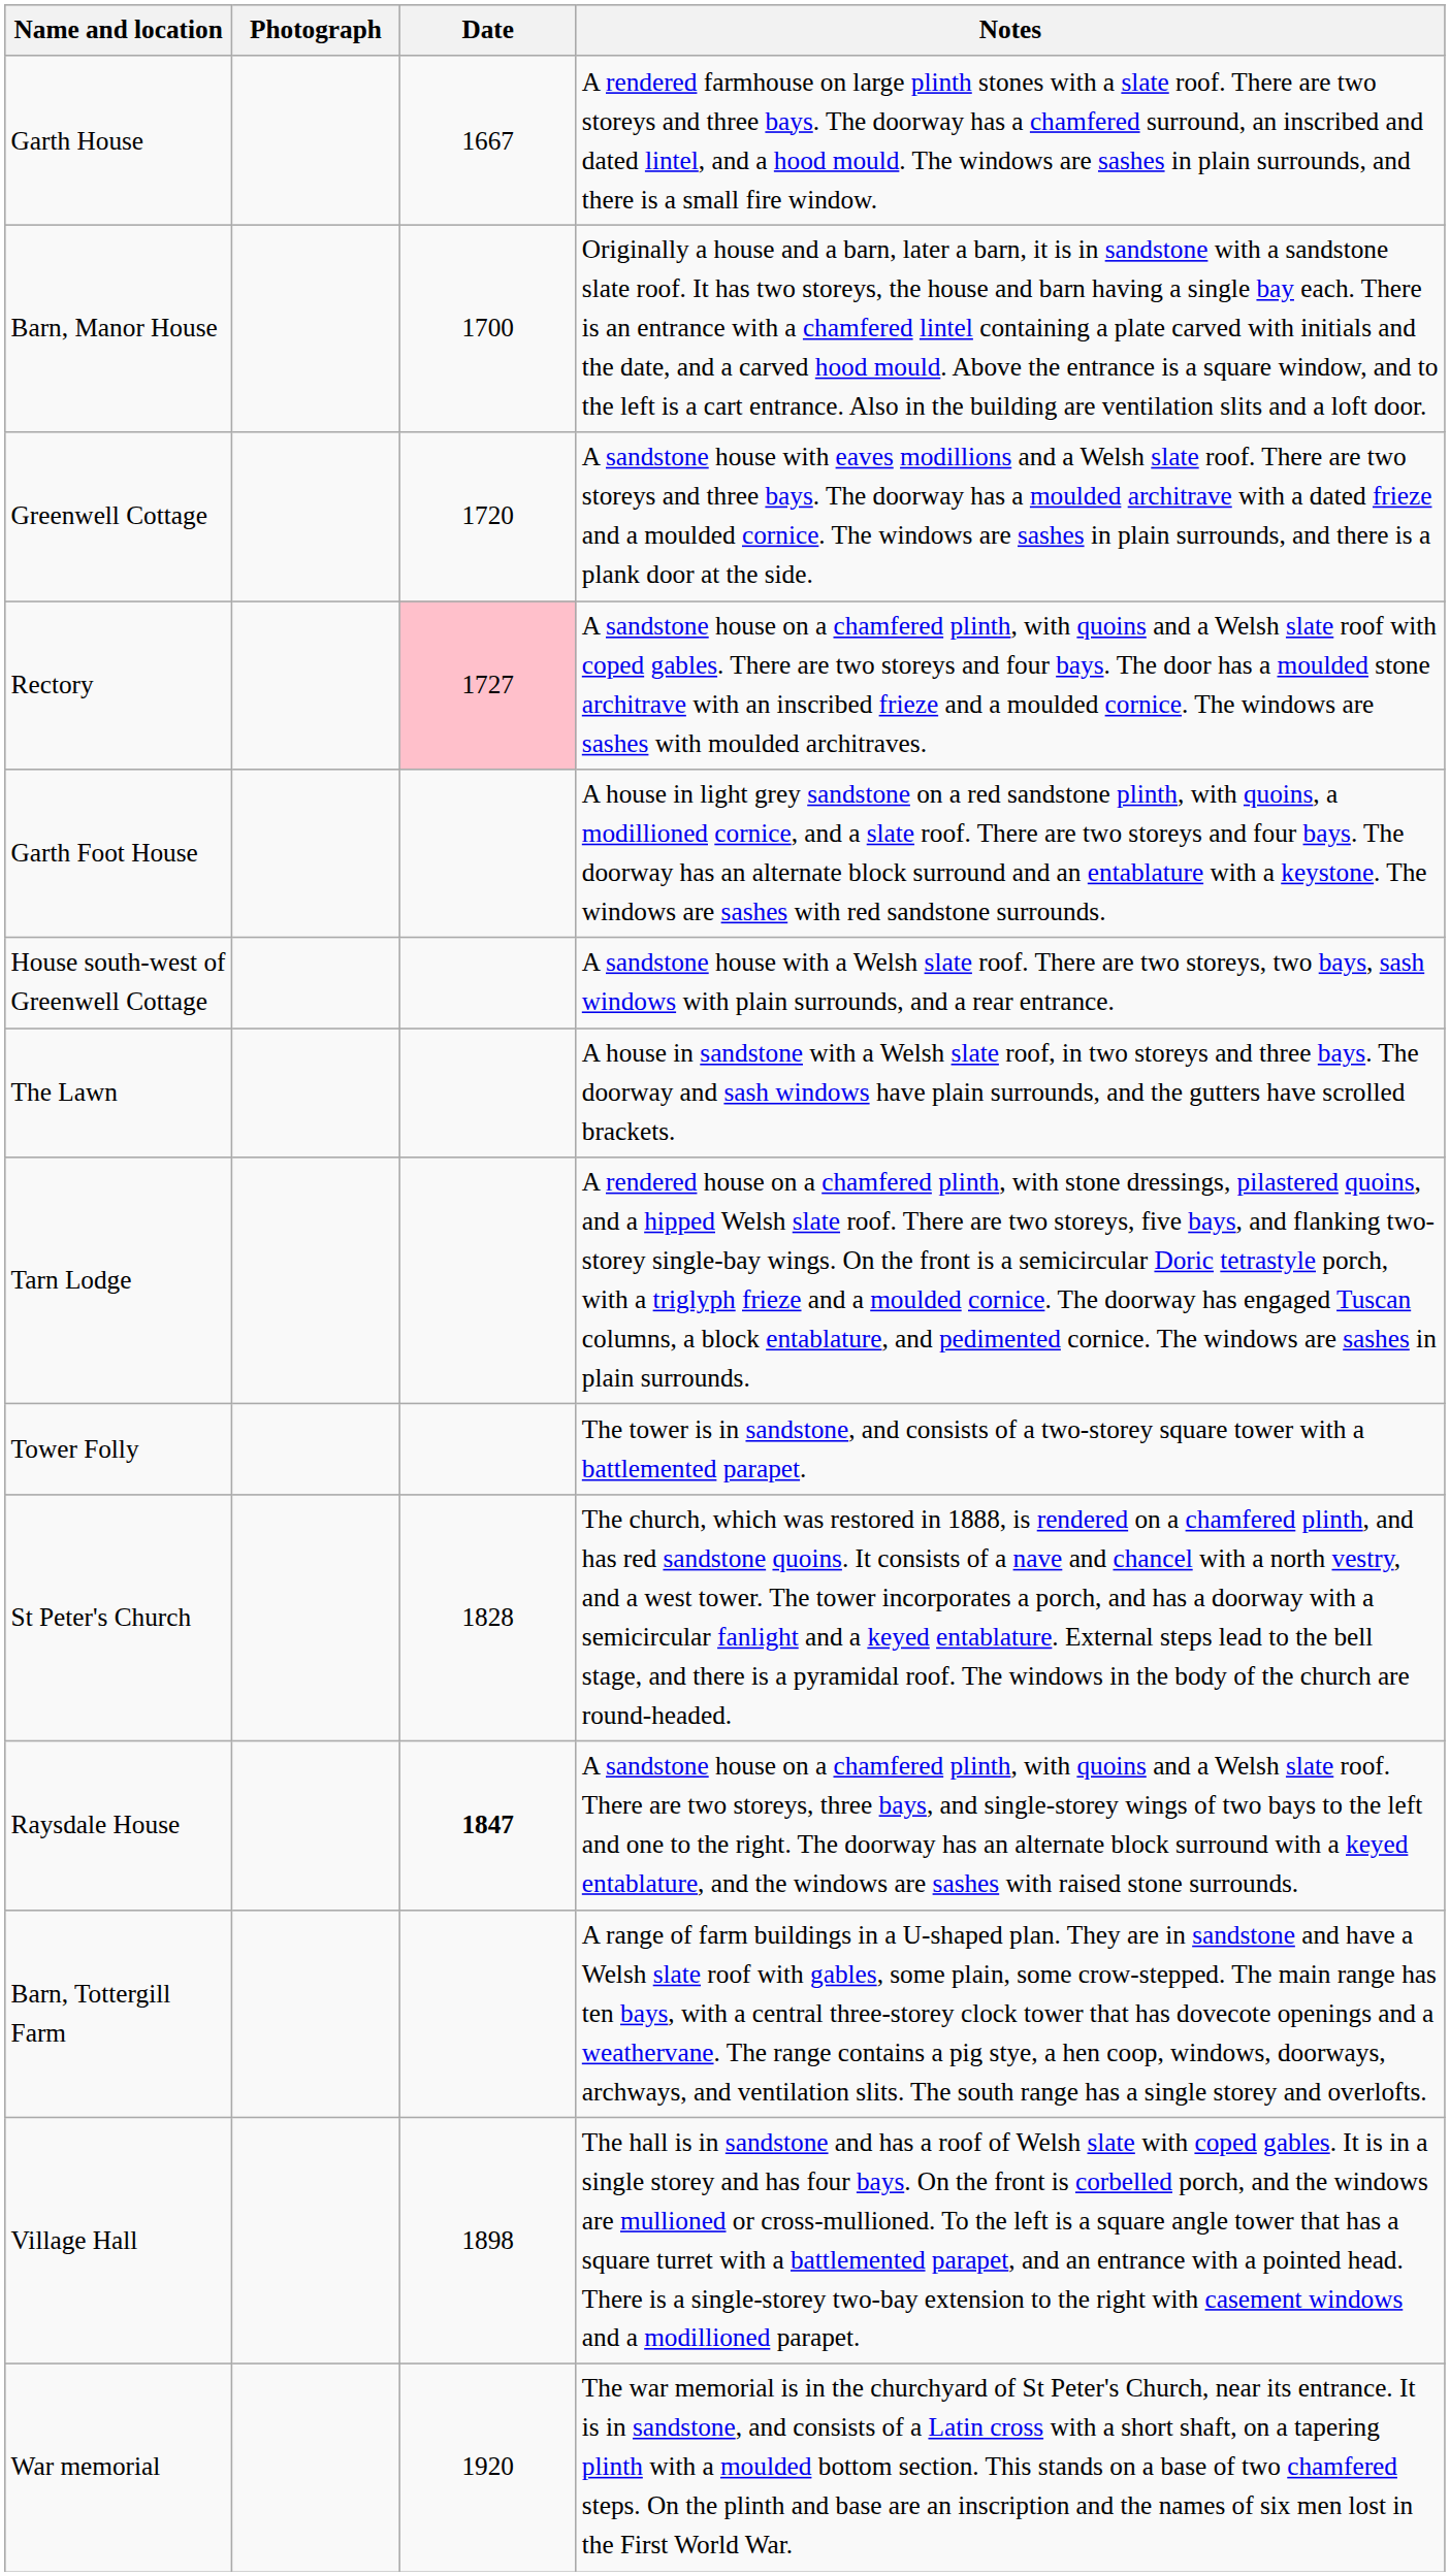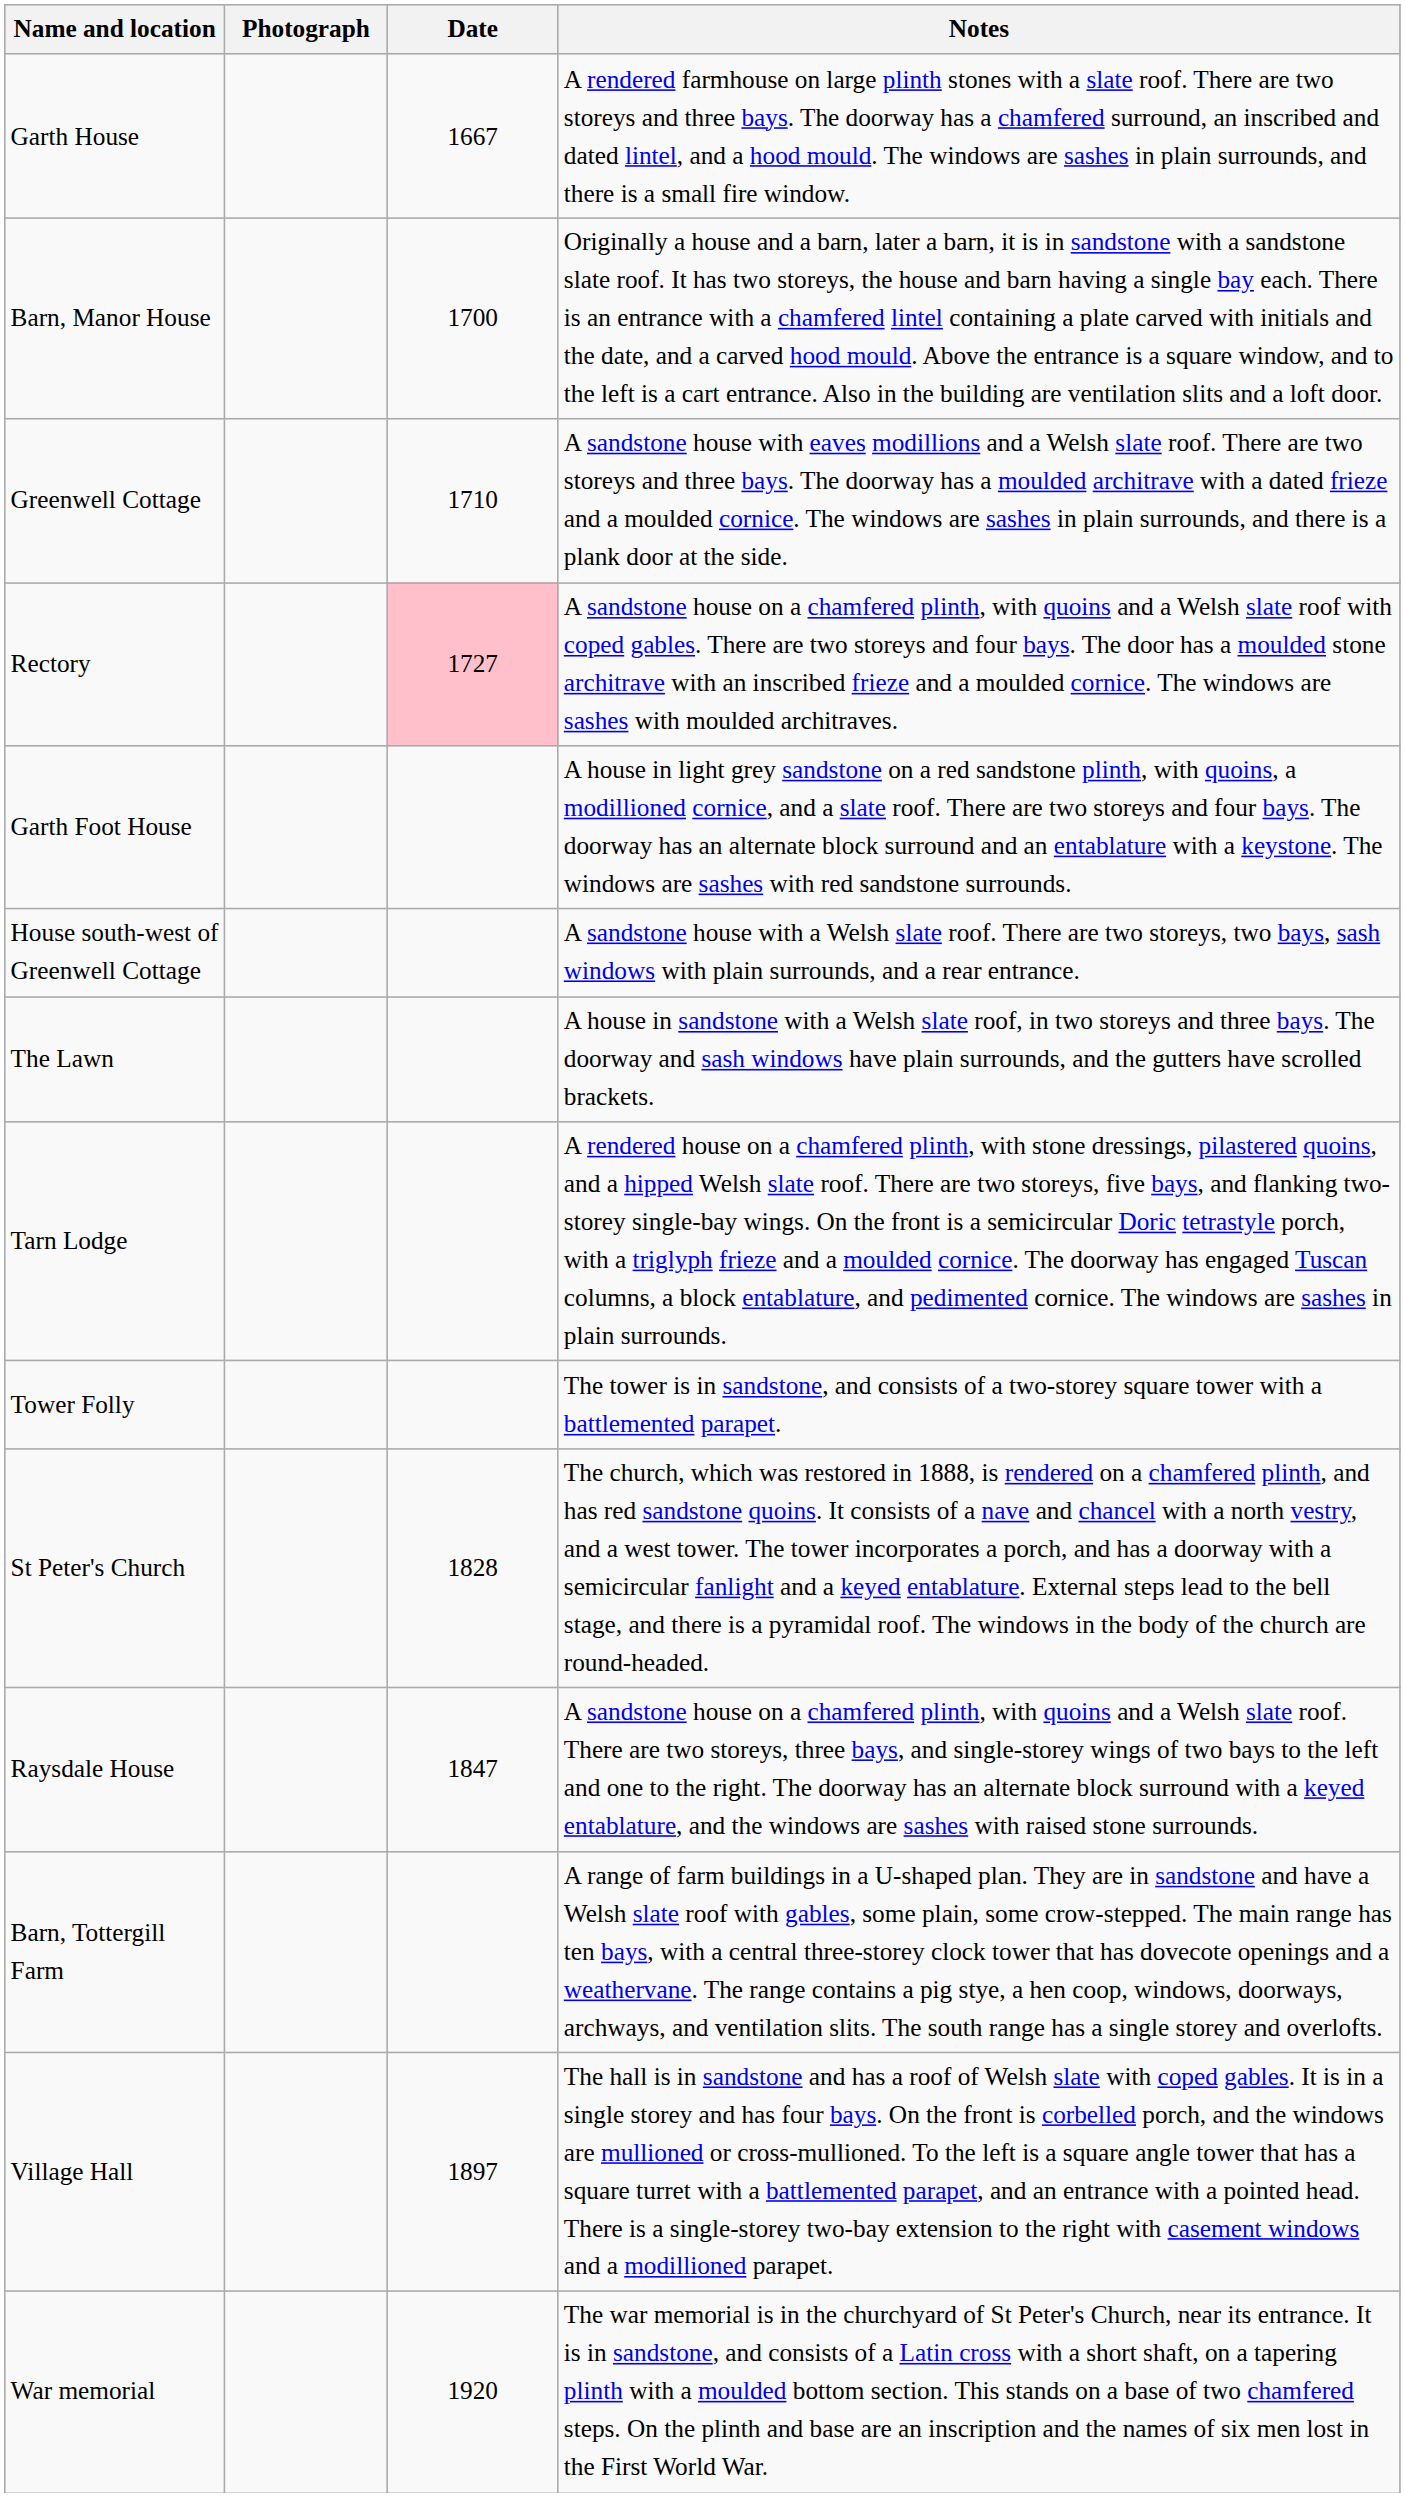Greenwell Cottage | Date: 1720 -> 1710
Raysdale House | Date: bold -> normal
Village Hall | Date: 1898 -> 1897
